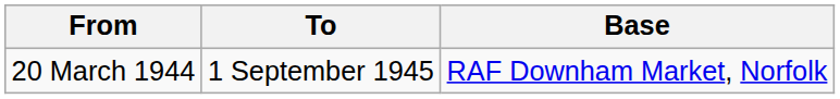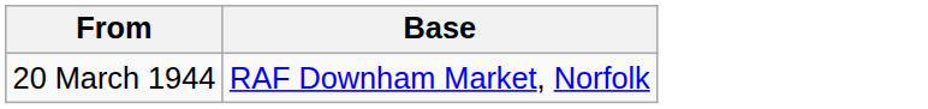- column: To | 1 September 1945
